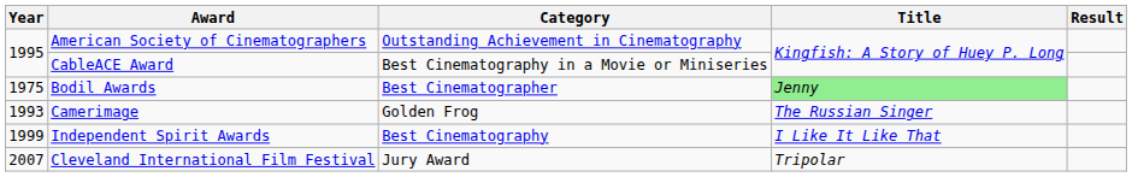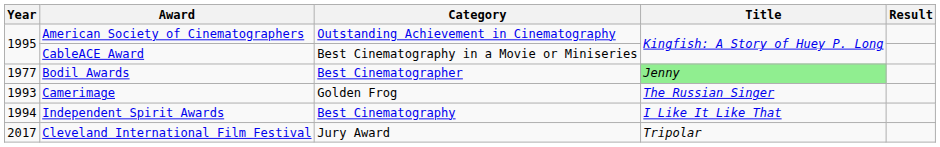Bodil Awards | Year: 1975 -> 1977
Independent Spirit Awards | Year: 1999 -> 1994
Cleveland International Film Festival | Year: 2007 -> 2017
